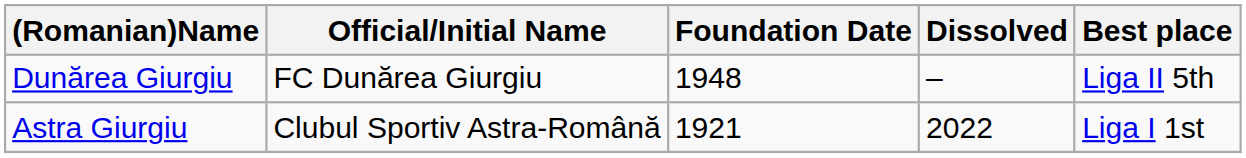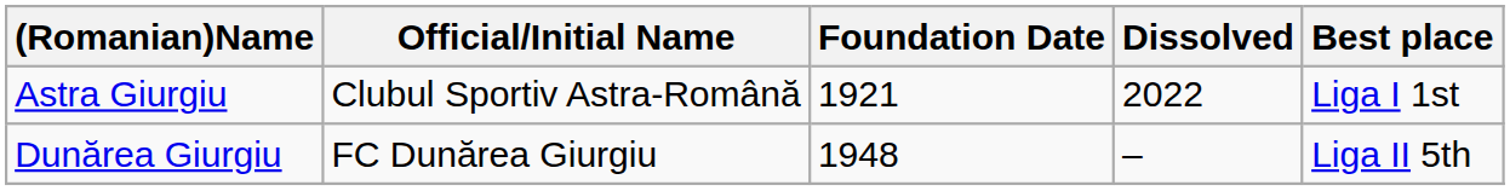rows swapped: Astra Giurgiu <-> Dunărea Giurgiu
